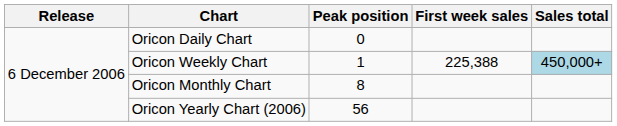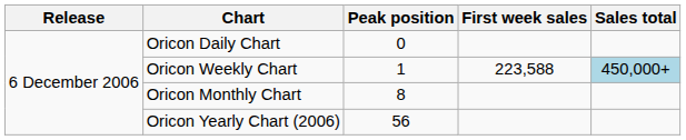Oricon Weekly Chart | First week sales: 225,388 -> 223,588
